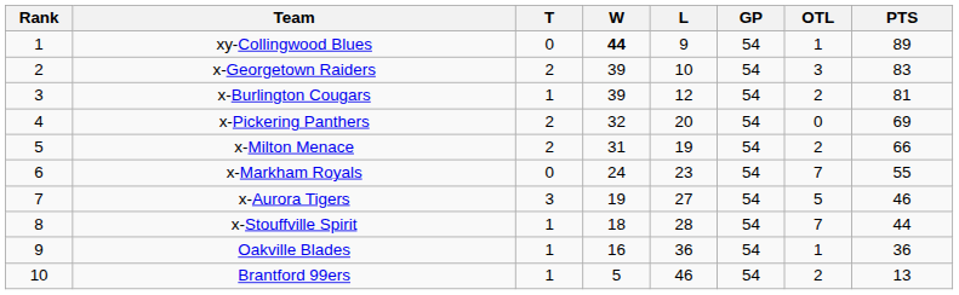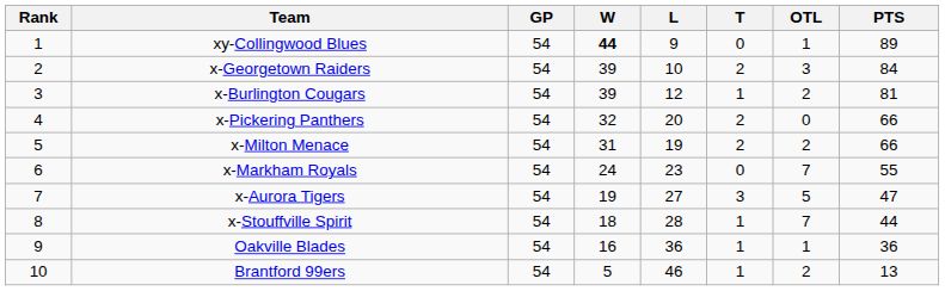columns swapped: GP <-> T
x-Georgetown Raiders | PTS: 83 -> 84
x-Pickering Panthers | PTS: 69 -> 66
x-Aurora Tigers | PTS: 46 -> 47
